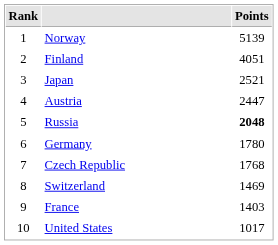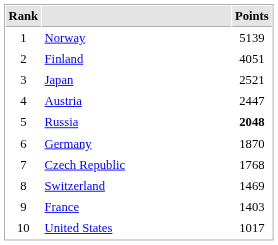Germany | Points: 1780 -> 1870
